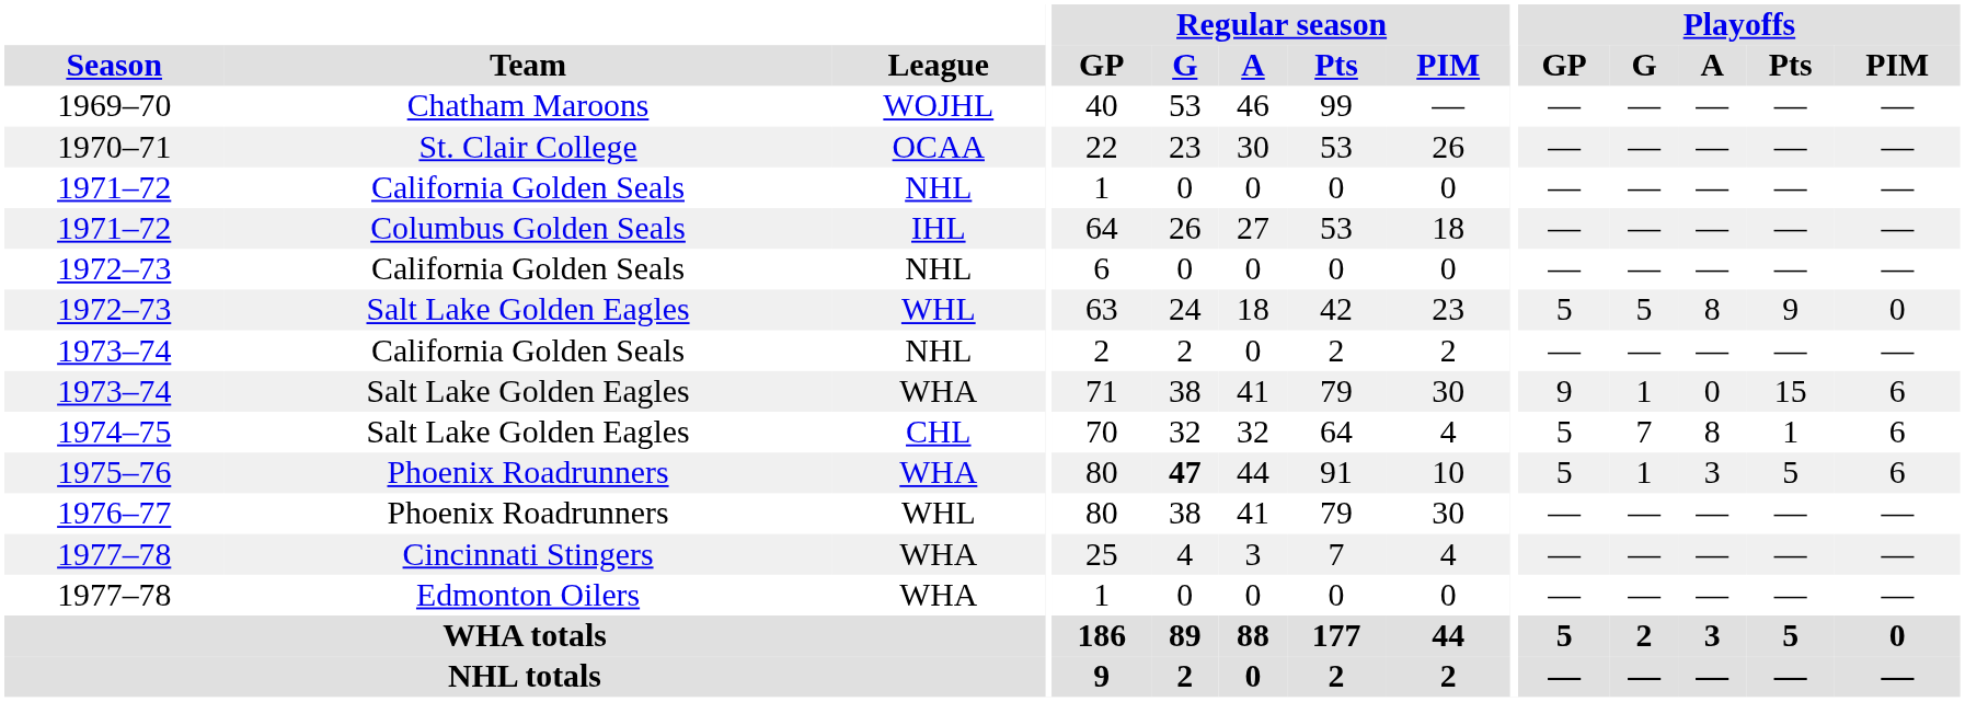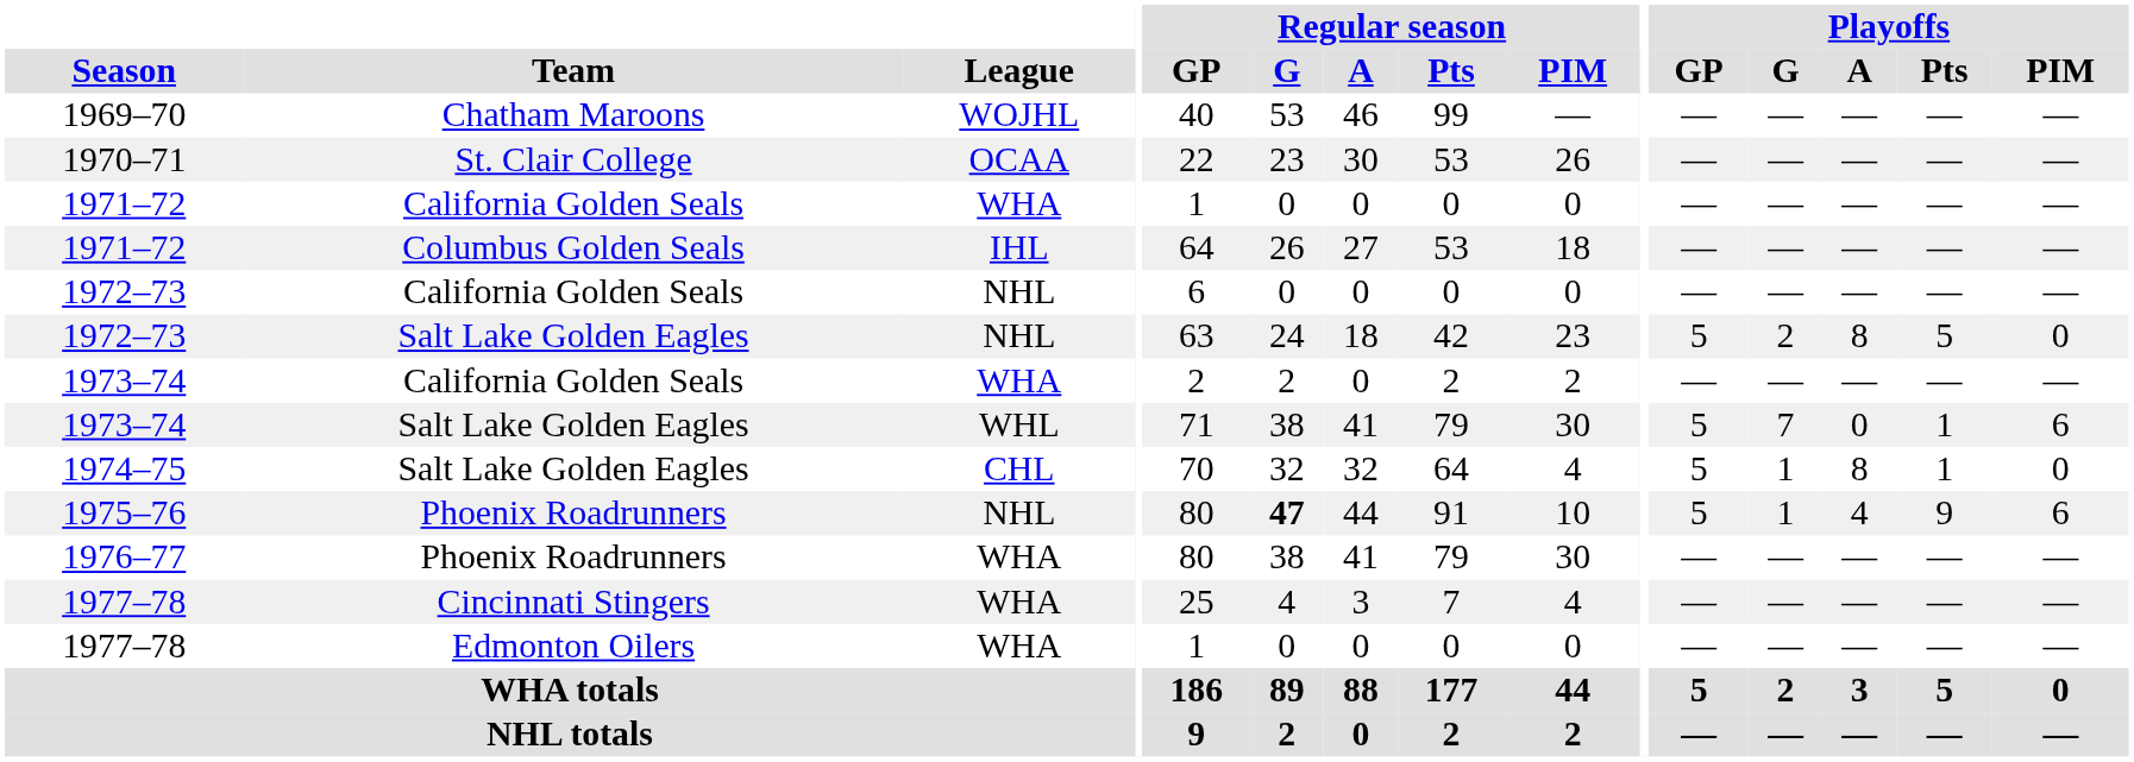1971–72 / California Golden Seals | League: NHL -> WHA
1972–73 / Salt Lake Golden Eagles | League: WHL -> NHL
1972–73 / Salt Lake Golden Eagles | Playoffs / G: 5 -> 2
1972–73 / Salt Lake Golden Eagles | Playoffs / Pts: 9 -> 5
1973–74 / California Golden Seals | League: NHL -> WHA
1973–74 / Salt Lake Golden Eagles | League: WHA -> WHL
1973–74 / Salt Lake Golden Eagles | Playoffs / GP: 9 -> 5
1973–74 / Salt Lake Golden Eagles | Playoffs / G: 1 -> 7
1973–74 / Salt Lake Golden Eagles | Playoffs / Pts: 15 -> 1
1974–75 | Playoffs / G: 7 -> 1
1974–75 | Playoffs / PIM: 6 -> 0
1975–76 | League: WHA -> NHL
1975–76 | Playoffs / A: 3 -> 4
1975–76 | Playoffs / Pts: 5 -> 9
1976–77 | League: WHL -> WHA
